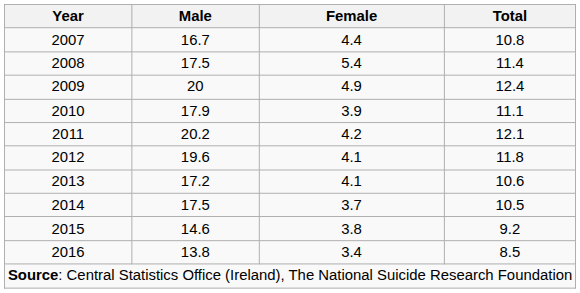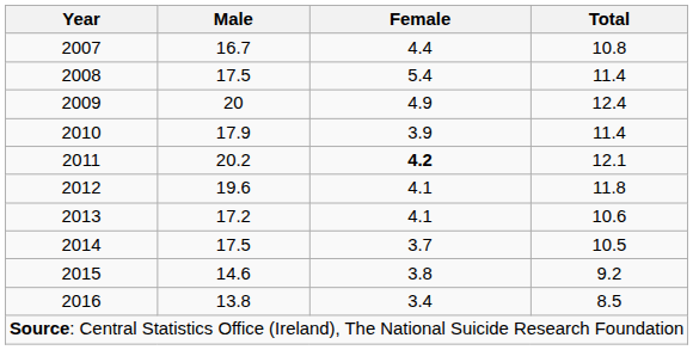2010 | Total: 11.1 -> 11.4
2011 | Female: normal -> bold
